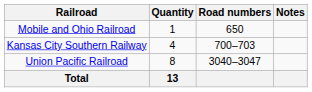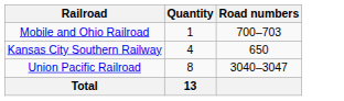- column: Notes
Mobile and Ohio Railroad | Road numbers: 650 -> 700–703
Kansas City Southern Railway | Road numbers: 700–703 -> 650
